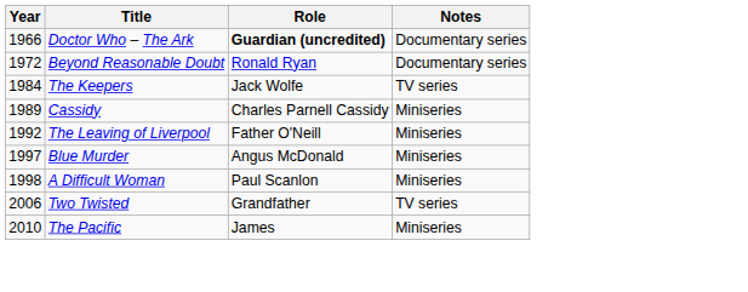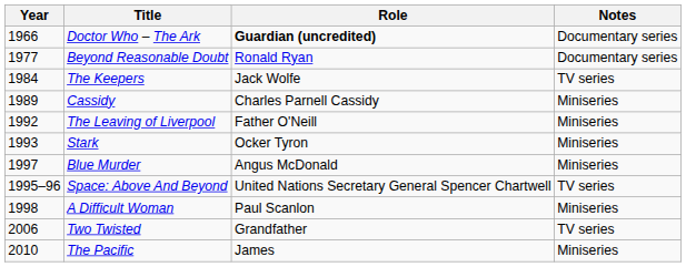Beyond Reasonable Doubt | Year: 1972 -> 1977
+ row: 1993 | Stark | Ocker Tyron | Miniseries
+ row: 1995–96 | Space: Above And Beyond | United Nations Secretary General Spencer Chartwell | TV series
